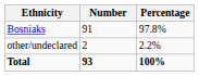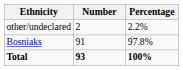rows swapped: Bosniaks <-> other/undeclared
